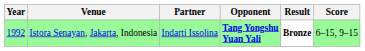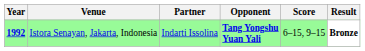columns swapped: Score <-> Result
Istora Senayan, Jakarta, Indonesia | Year: normal -> bold
